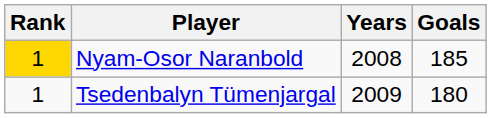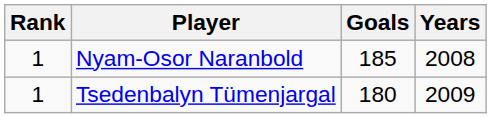columns swapped: Goals <-> Years
Nyam-Osor Naranbold | Rank: gold background -> no background
